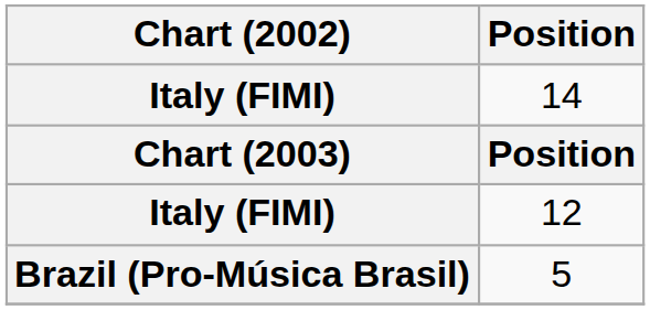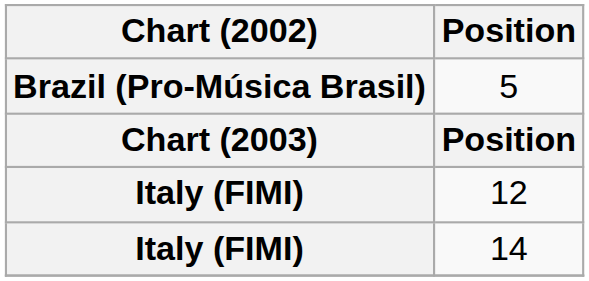rows swapped: 5 <-> 14
